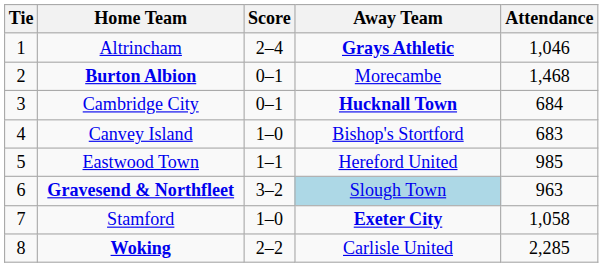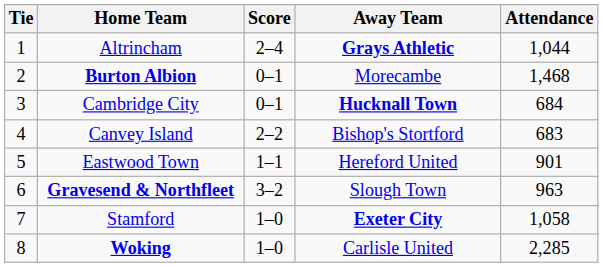Altrincham | Attendance: 1,046 -> 1,044
Canvey Island | Score: 1–0 -> 2–2
Eastwood Town | Attendance: 985 -> 901
Gravesend & Northfleet | Away Team: lightblue background -> no background
Woking | Score: 2–2 -> 1–0
